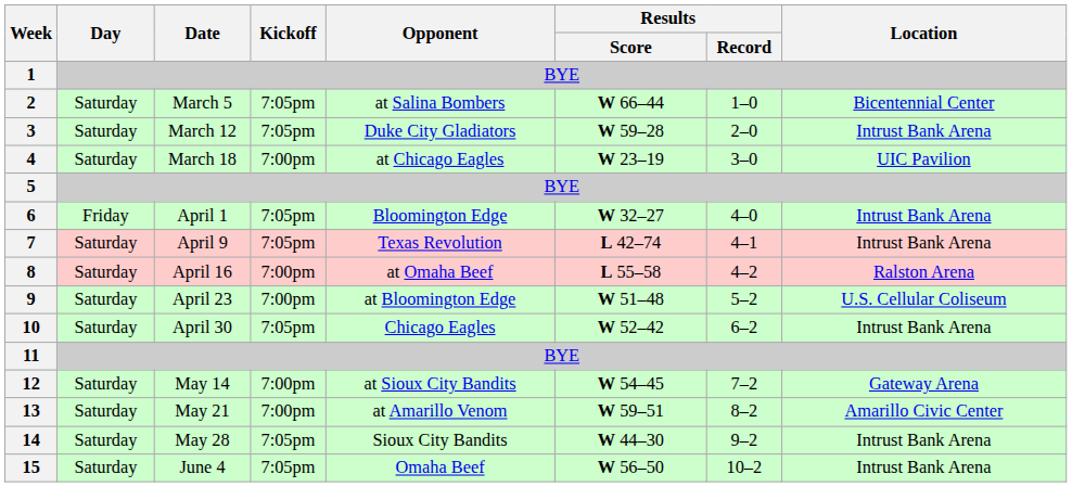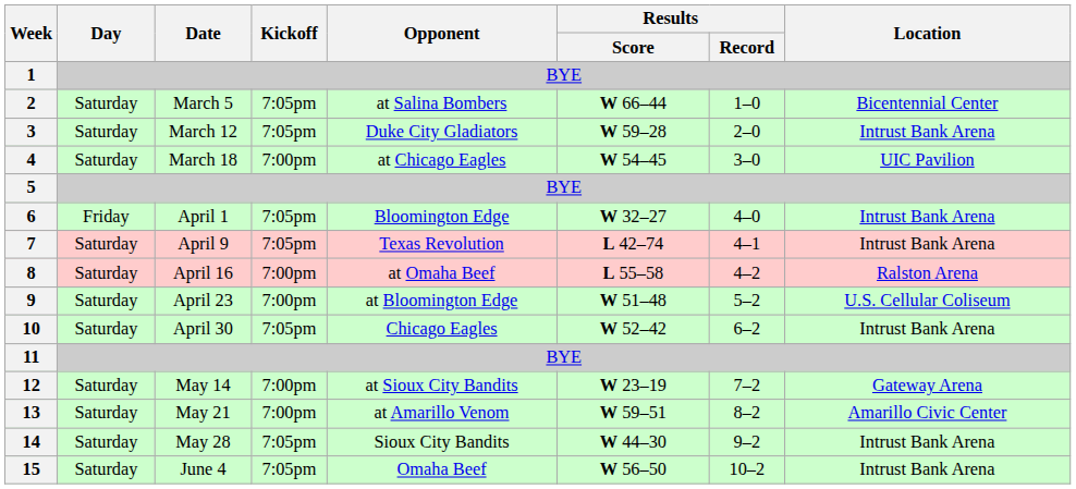4 | Results / Score: W 23–19 -> W 54–45
12 | Results / Score: W 54–45 -> W 23–19
